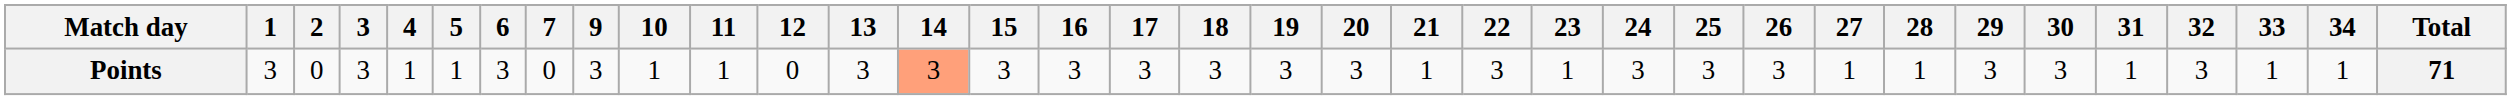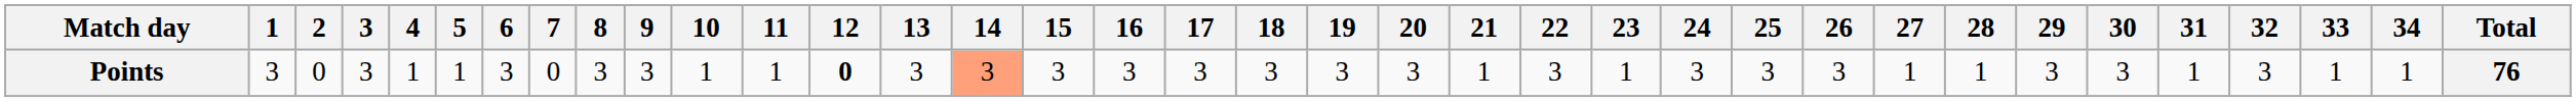+ column: 8 | 3
Points | 12: normal -> bold
Points | Total: 71 -> 76
